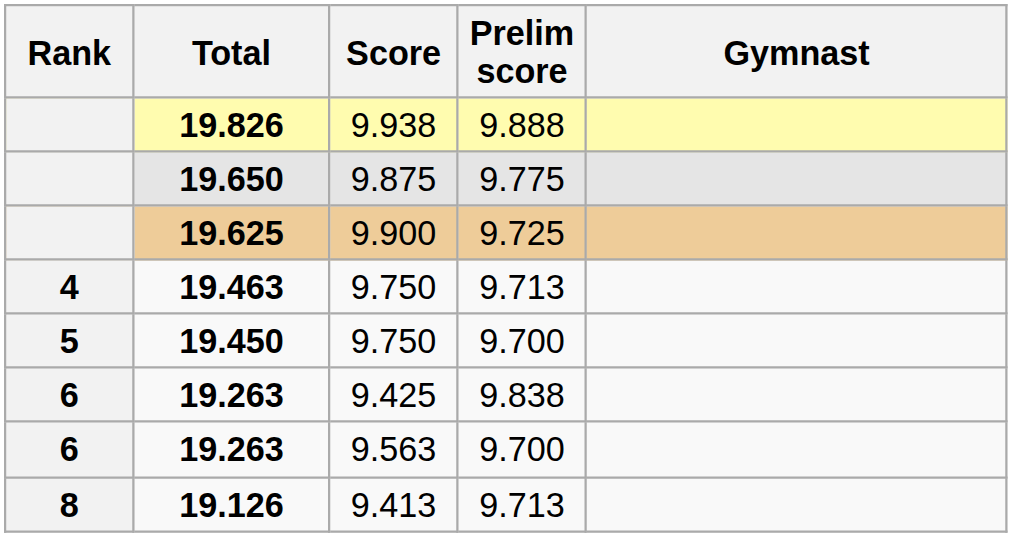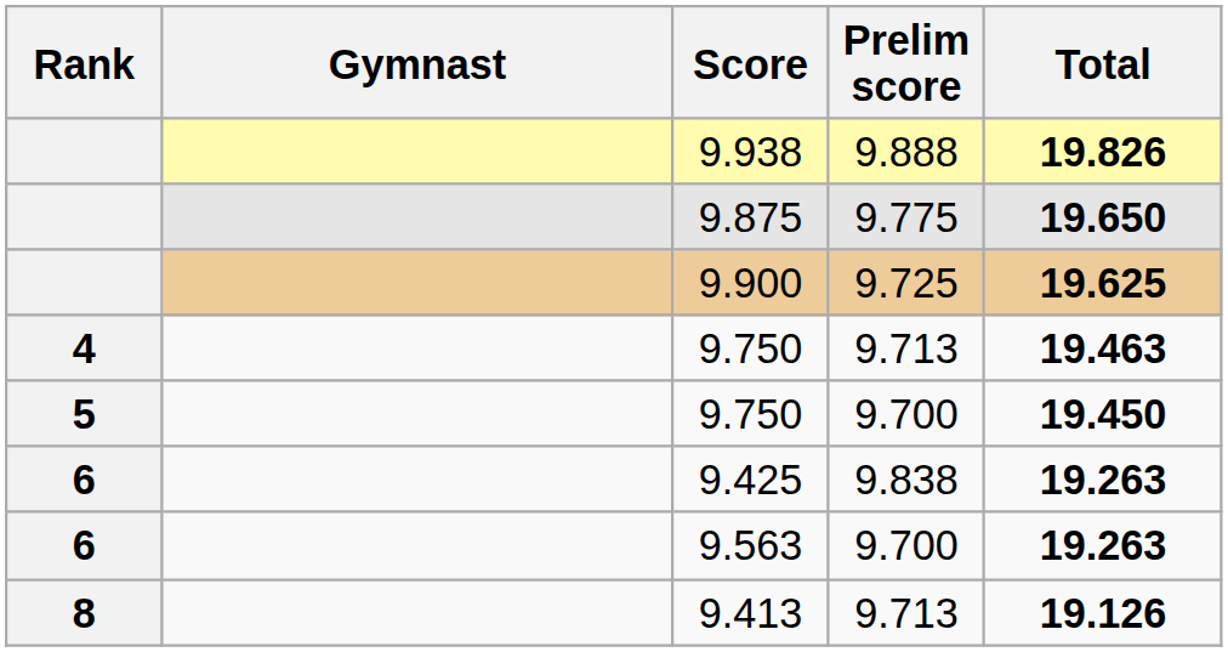columns swapped: Gymnast <-> Total
